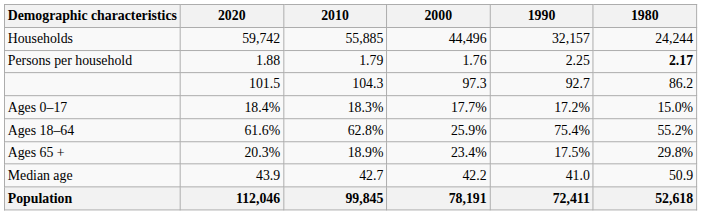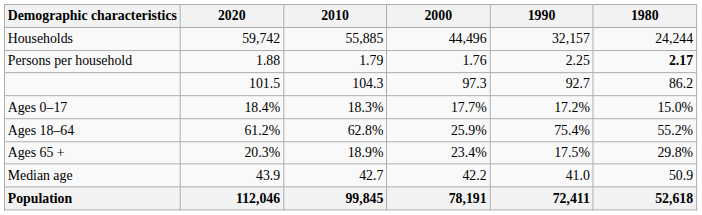Ages 18–64 | 2020: 61.6% -> 61.2%
